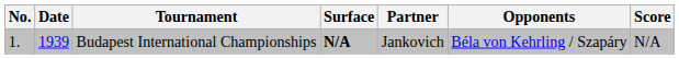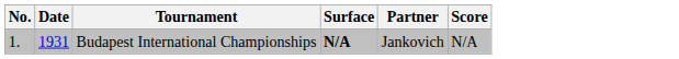- column: Opponents | Béla von Kehrling / Szapáry
Budapest International Championships | Date: 1939 -> 1931
